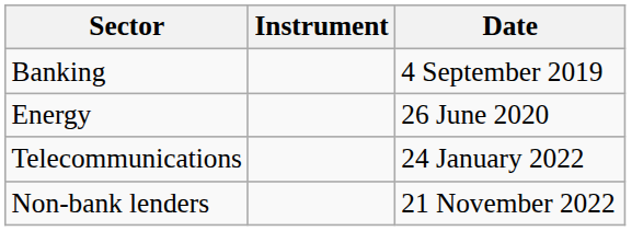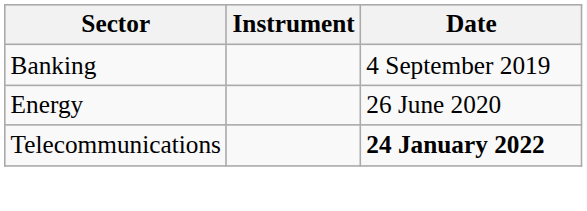Telecommunications | Date: normal -> bold
- row: Non-bank lenders | 21 November 2022
